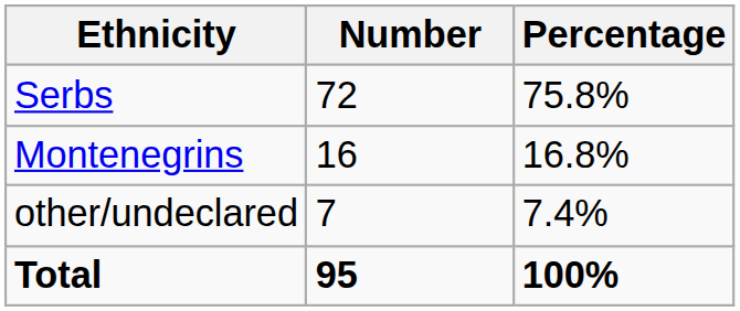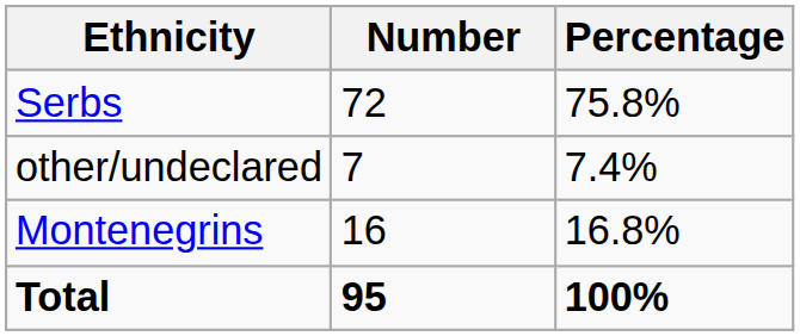rows swapped: Montenegrins <-> other/undeclared
